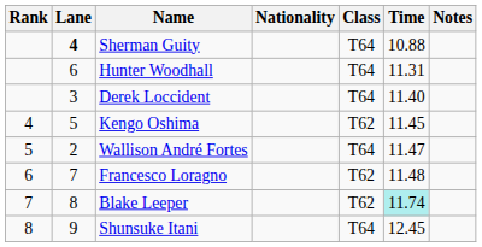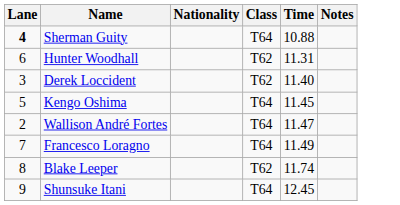- column: Rank | 4 | 5 | 6 | 7 | 8
Hunter Woodhall | Class: T64 -> T62
Derek Loccident | Class: T64 -> T62
Kengo Oshima | Class: T62 -> T64
Francesco Loragno | Class: T62 -> T64
Francesco Loragno | Time: 11.48 -> 11.49
Blake Leeper | Time: paleturquoise background -> no background
